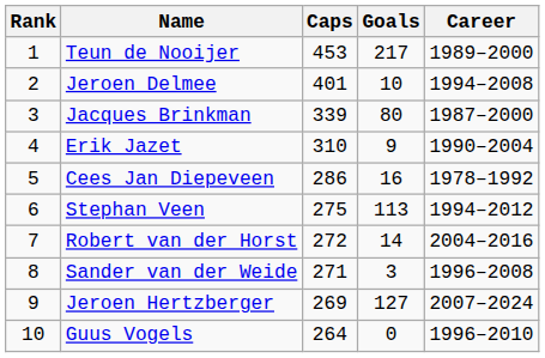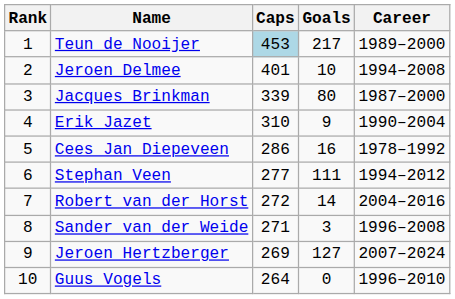Teun de Nooijer | Caps: no background -> lightblue background
Stephan Veen | Caps: 275 -> 277
Stephan Veen | Goals: 113 -> 111
